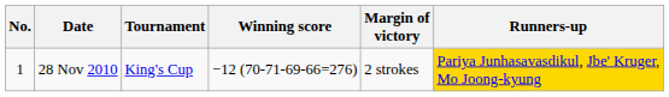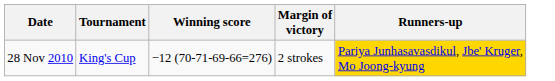- column: No. | 1
